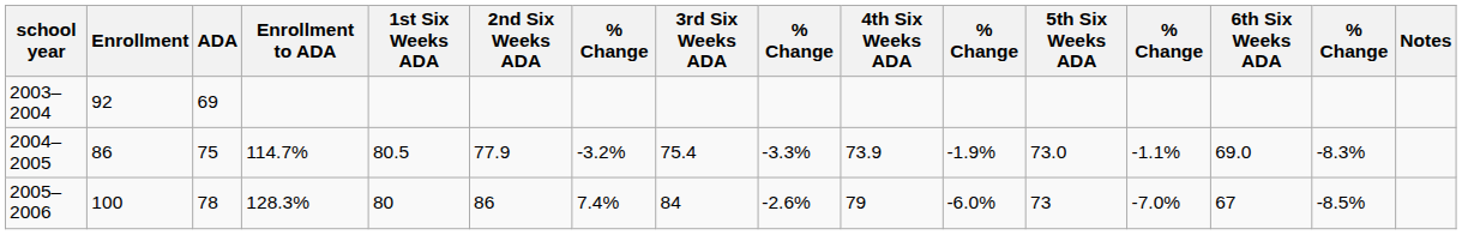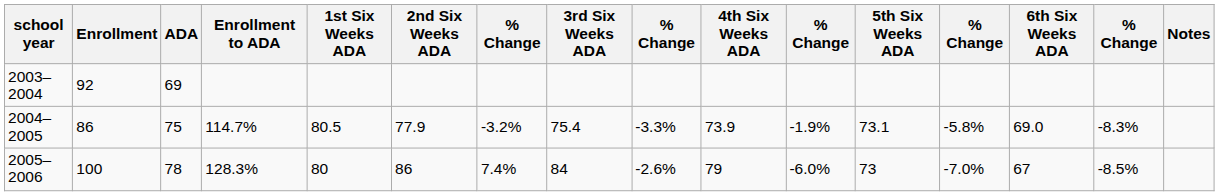2004–2005 | 5th Six Weeks ADA: 73.0 -> 73.1
2004–2005 | column 13: -1.1% -> -5.8%
